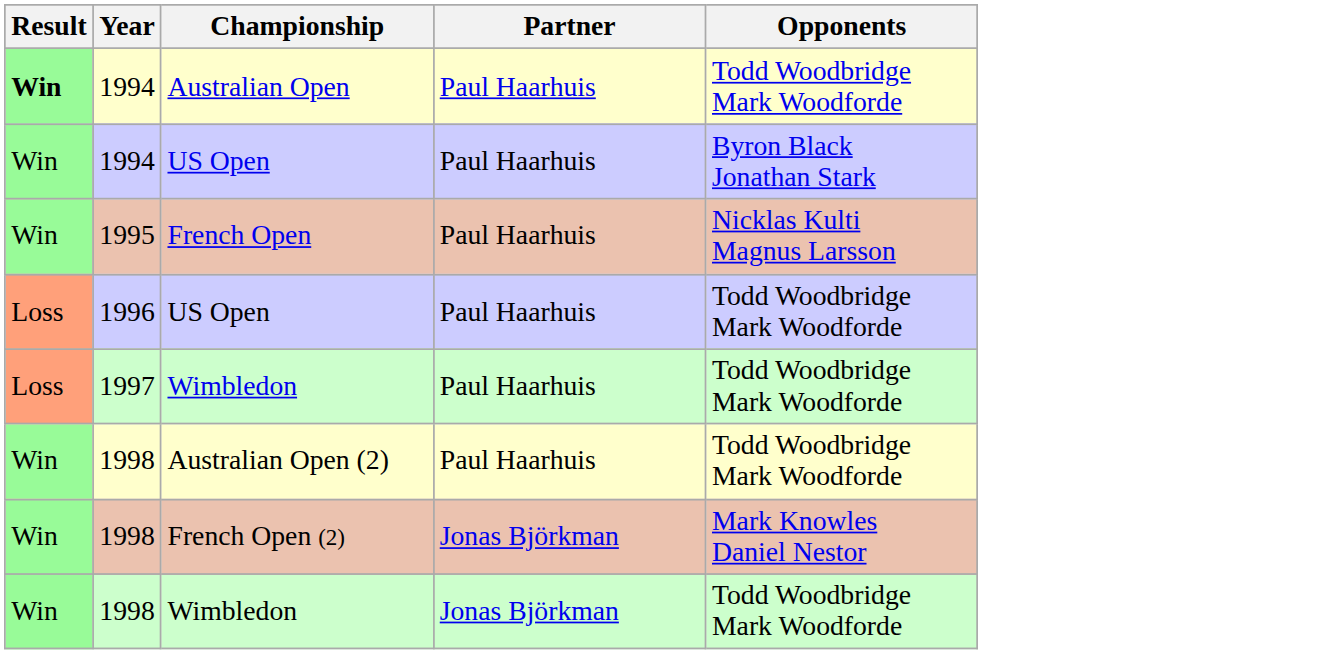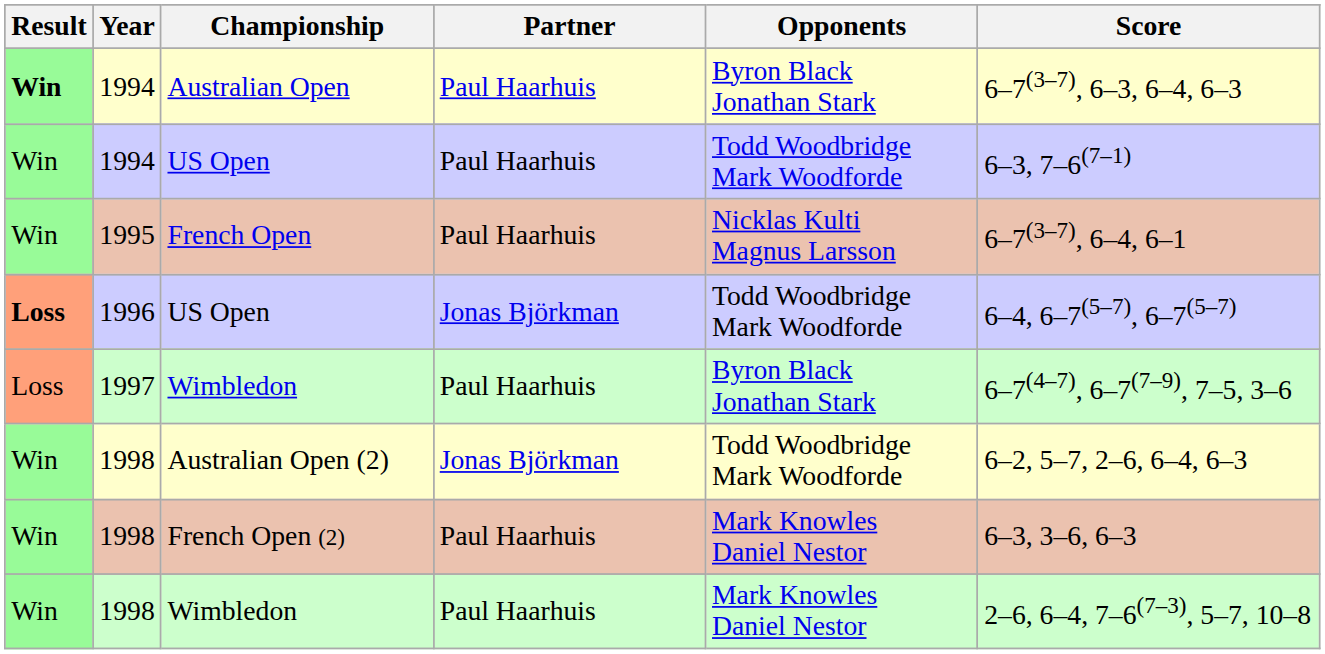+ column: Score | 6–7(3–7), 6–3, 6–4, 6–3 | 6–3, 7–6(7–1) | 6–7(3–7), 6–4, 6–1 | 6–4, 6–7(5–7), 6–7(5–7) | 6–7(4–7), 6–7(7–9), 7–5, 3–6 | 6–2, 5–7, 2–6, 6–4, 6–3 | 6–3, 3–6, 6–3 | 2–6, 6–4, 7–6(7–3), 5–7, 10–8
Australian Open | Opponents: Todd Woodbridge Mark Woodforde -> Byron Black Jonathan Stark
1994 / US Open | Opponents: Byron Black Jonathan Stark -> Todd Woodbridge Mark Woodforde
1996 / US Open | Result: normal -> bold
1996 / US Open | Partner: Paul Haarhuis -> Jonas Björkman
1997 / Wimbledon | Opponents: Todd Woodbridge Mark Woodforde -> Byron Black Jonathan Stark
Australian Open (2) | Partner: Paul Haarhuis -> Jonas Björkman
French Open (2) | Partner: Jonas Björkman -> Paul Haarhuis
1998 / Wimbledon | Partner: Jonas Björkman -> Paul Haarhuis
1998 / Wimbledon | Opponents: Todd Woodbridge Mark Woodforde -> Mark Knowles Daniel Nestor
